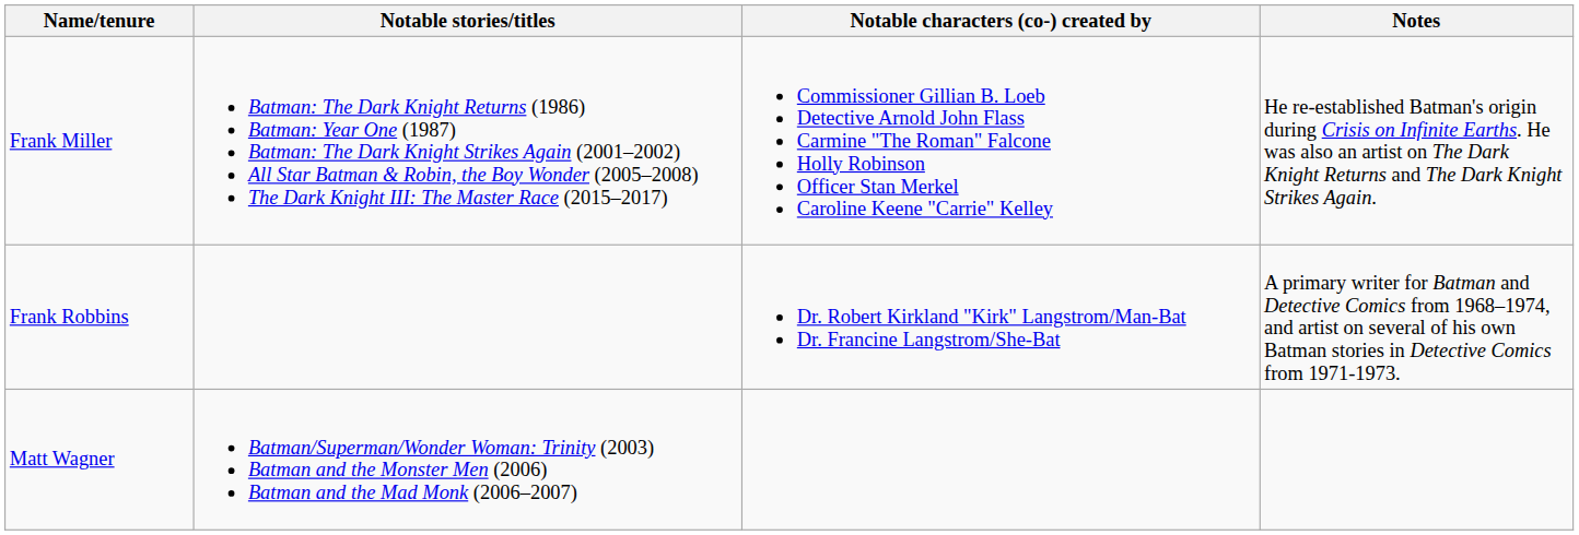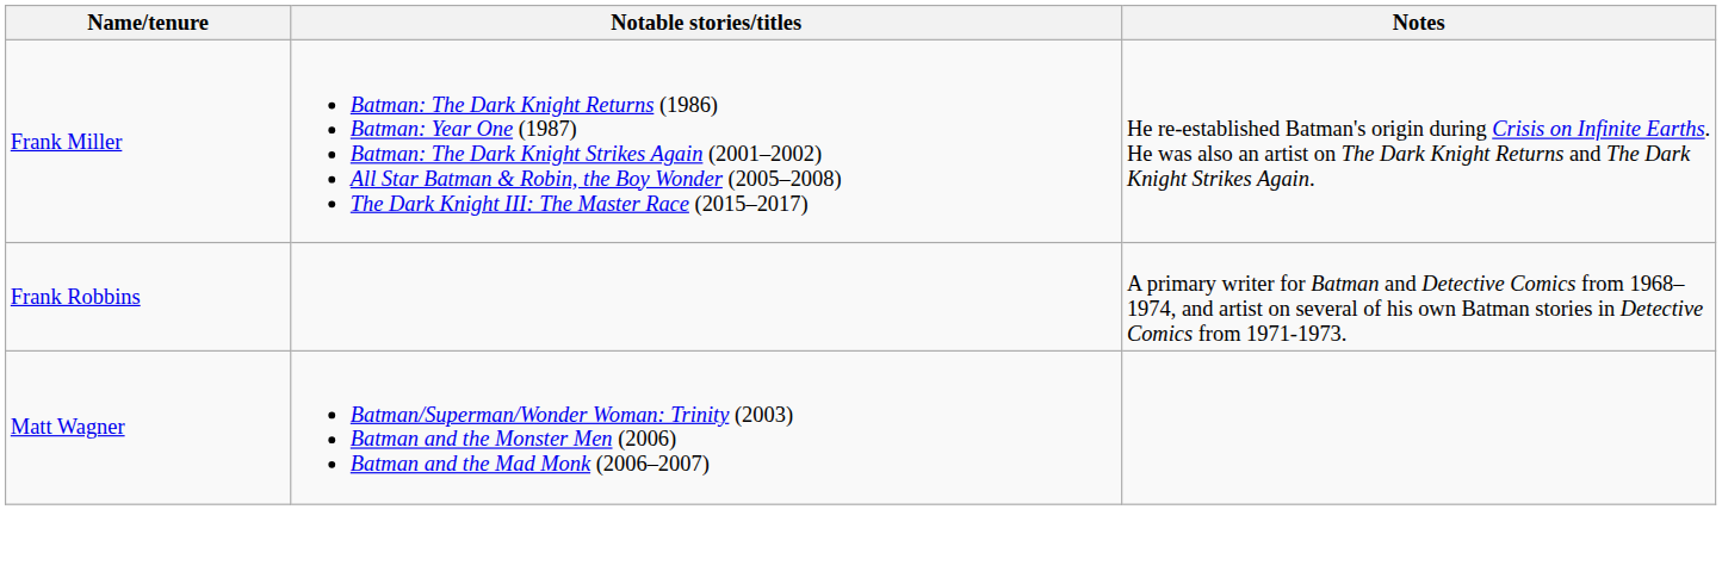- column: Notable characters (co-) created by | Commissioner Gillian B. Loeb Detective Arnold John Flass Carmine "The Roman" Falcone Holly Robinson Officer Stan Merkel Caroline Keene "Carrie" Kelley | Dr. Robert Kirkland "Kirk" Langstrom/Man-Bat Dr. Francine Langstrom/She-Bat
